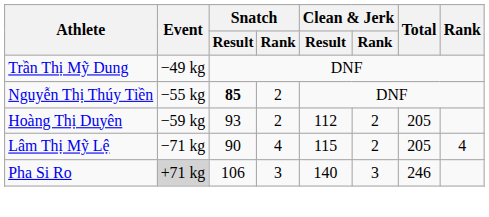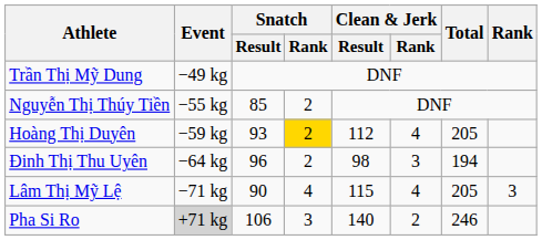Nguyễn Thị Thúy Tiền | Snatch / Result: bold -> normal
Hoàng Thị Duyên | Snatch / Rank: no background -> gold background
Hoàng Thị Duyên | Clean & Jerk / Rank: 2 -> 4
+ row: Đinh Thị Thu Uyên | −64 kg | 96 | 2 | 98 | 3 | 194
Lâm Thị Mỹ Lệ | Clean & Jerk / Rank: 2 -> 4
Lâm Thị Mỹ Lệ | Rank: 4 -> 3
Pha Si Ro | Clean & Jerk / Rank: 3 -> 2
